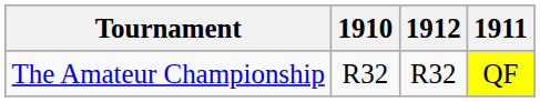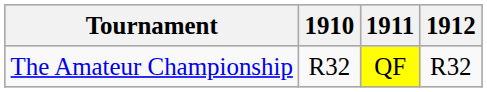columns swapped: 1911 <-> 1912
